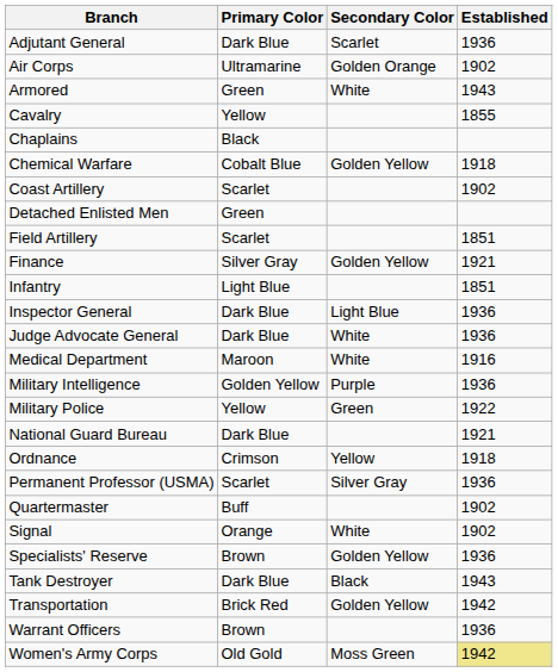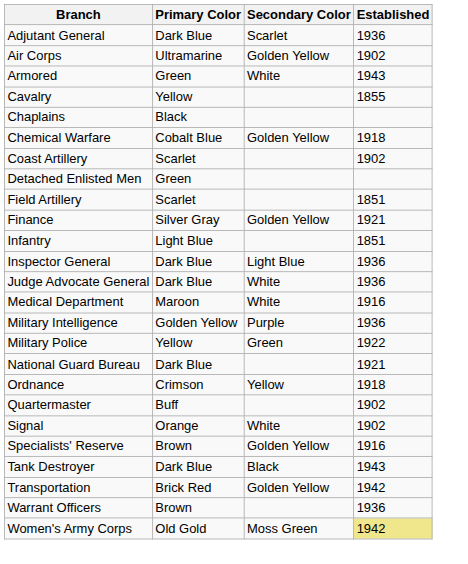Air Corps | Secondary Color: Golden Orange -> Golden Yellow
- row: Permanent Professor (USMA) | Scarlet | Silver Gray | 1936
Specialists' Reserve | Established: 1936 -> 1916
